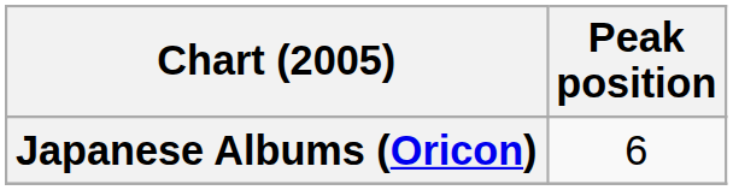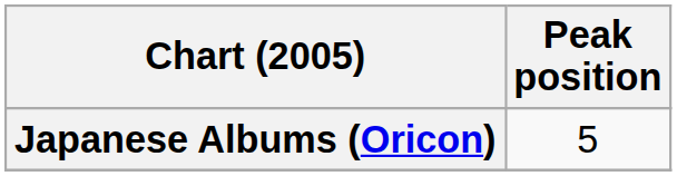Japanese Albums (Oricon) | Peak position: 6 -> 5
